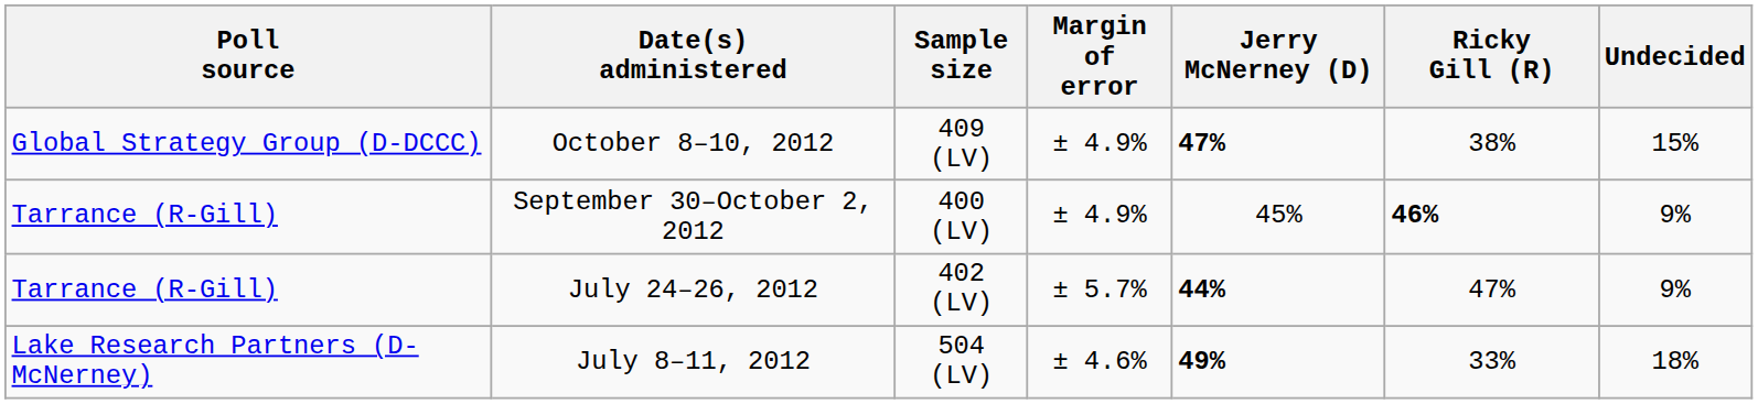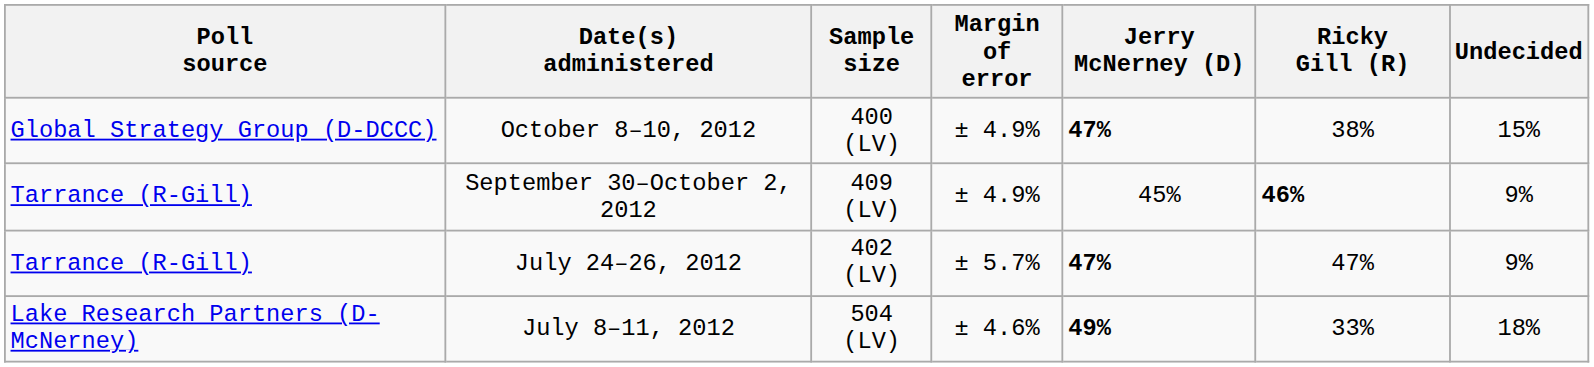October 8–10, 2012 | Sample size: 409 (LV) -> 400 (LV)
September 30–October 2, 2012 | Sample size: 400 (LV) -> 409 (LV)
July 24–26, 2012 | Jerry McNerney (D): 44% -> 47%
